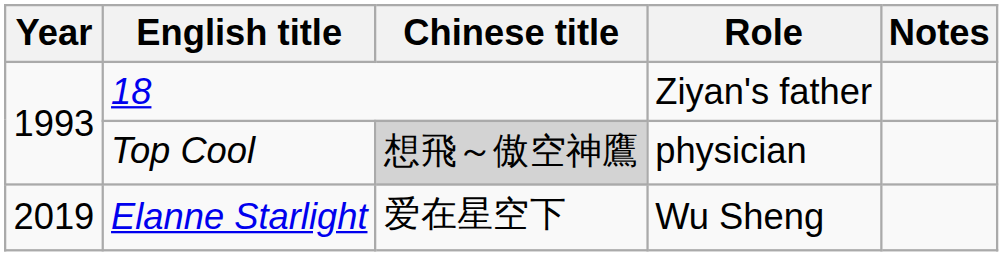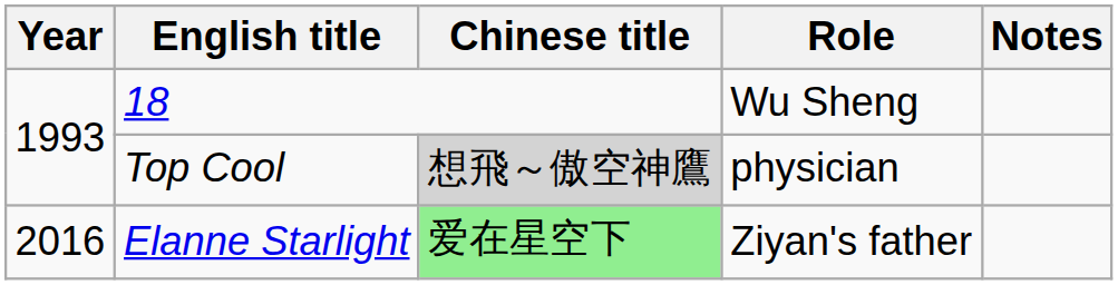18 | Role: Ziyan's father -> Wu Sheng
Elanne Starlight | Year: 2019 -> 2016
Elanne Starlight | Chinese title: no background -> lightgreen background
Elanne Starlight | Role: Wu Sheng -> Ziyan's father
